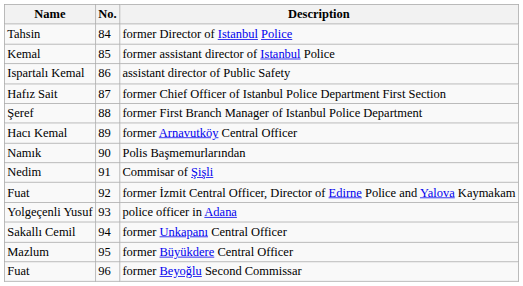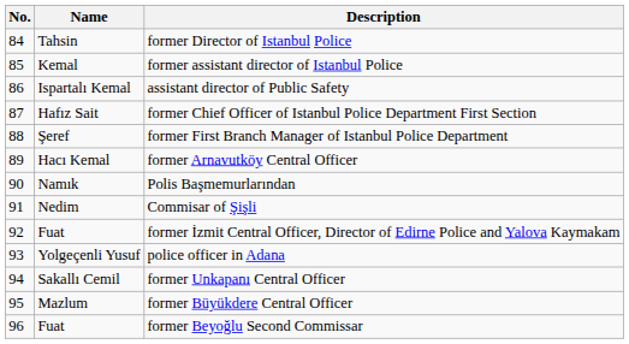columns swapped: No. <-> Name
